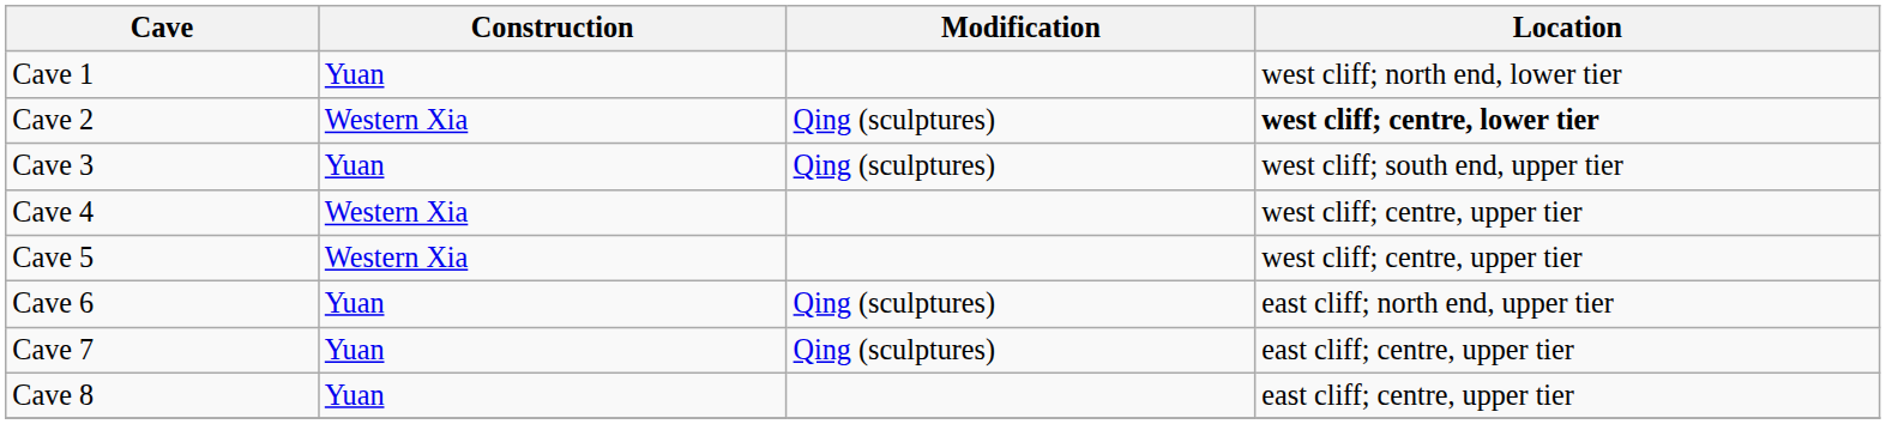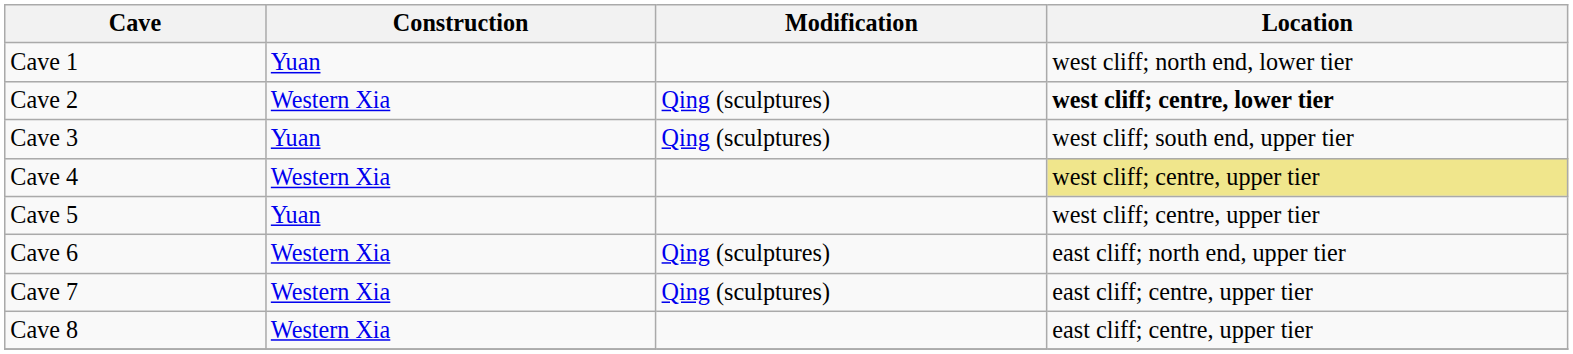Cave 4 | Location: no background -> khaki background
Cave 5 | Construction: Western Xia -> Yuan
Cave 6 | Construction: Yuan -> Western Xia
Cave 7 | Construction: Yuan -> Western Xia
Cave 8 | Construction: Yuan -> Western Xia
